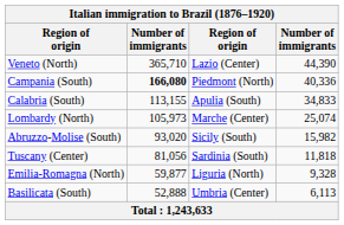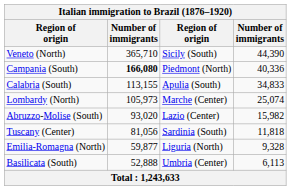Veneto (North) | column 3: Lazio (Center) -> Sicily (South)
Abruzzo-Molise (South) | column 3: Sicily (South) -> Lazio (Center)
